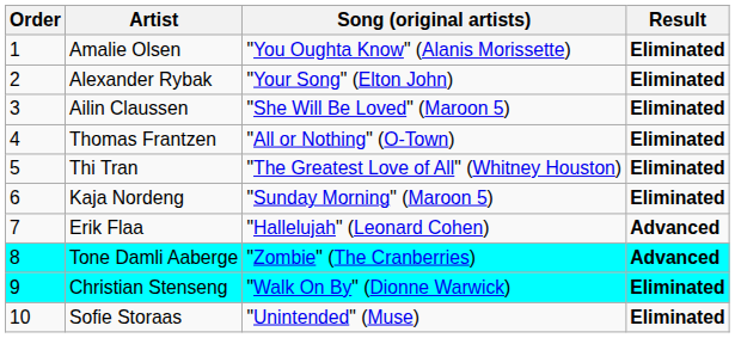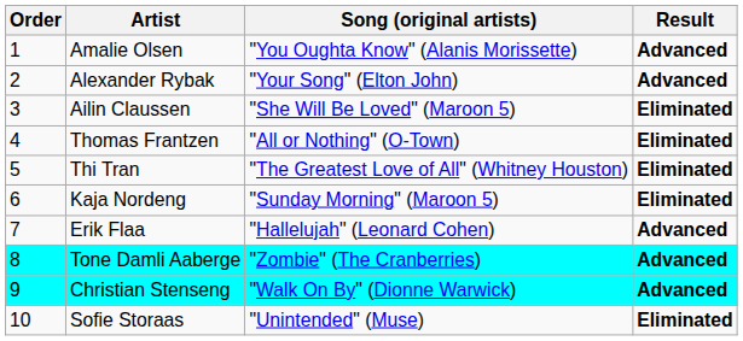Amalie Olsen | Result: Eliminated -> Advanced
Alexander Rybak | Result: Eliminated -> Advanced
Christian Stenseng | Result: Eliminated -> Advanced
